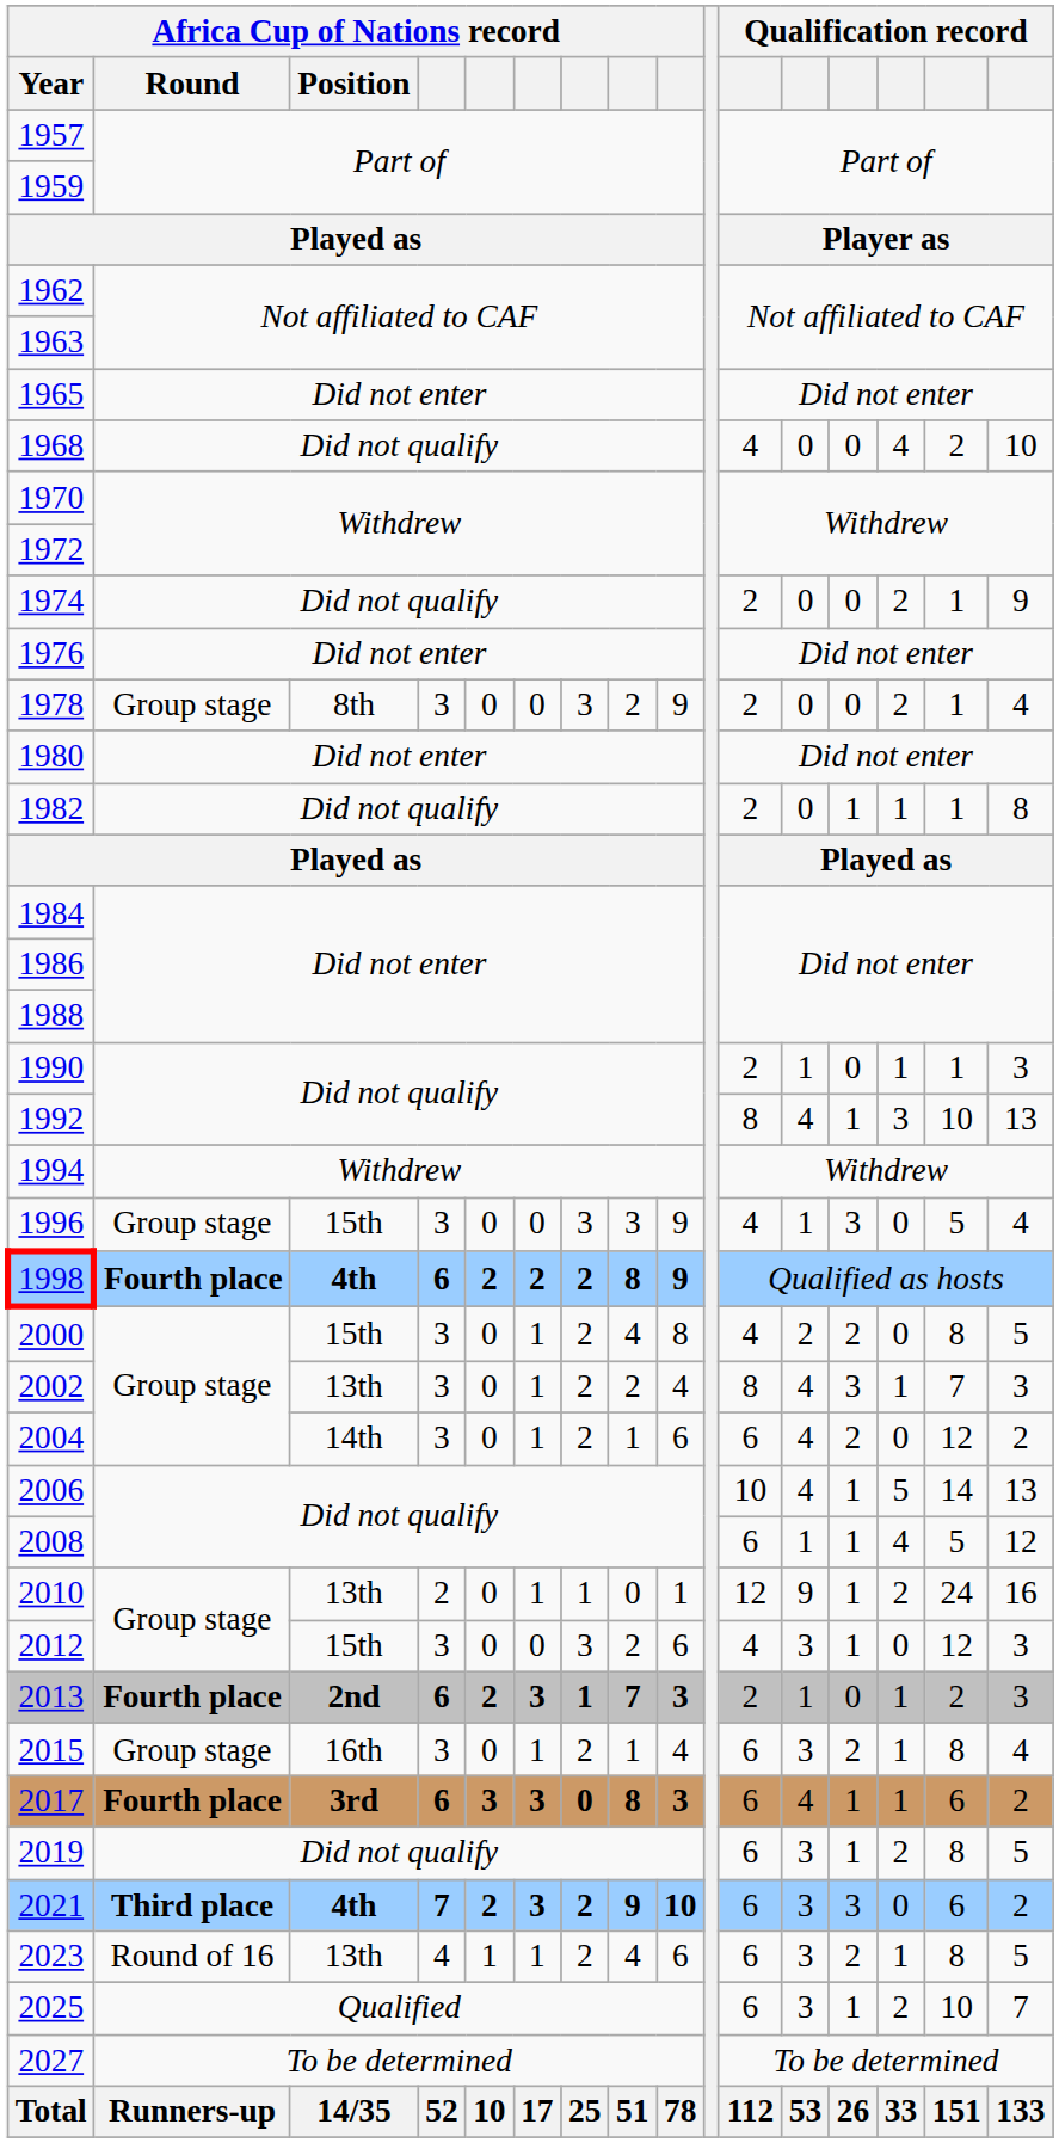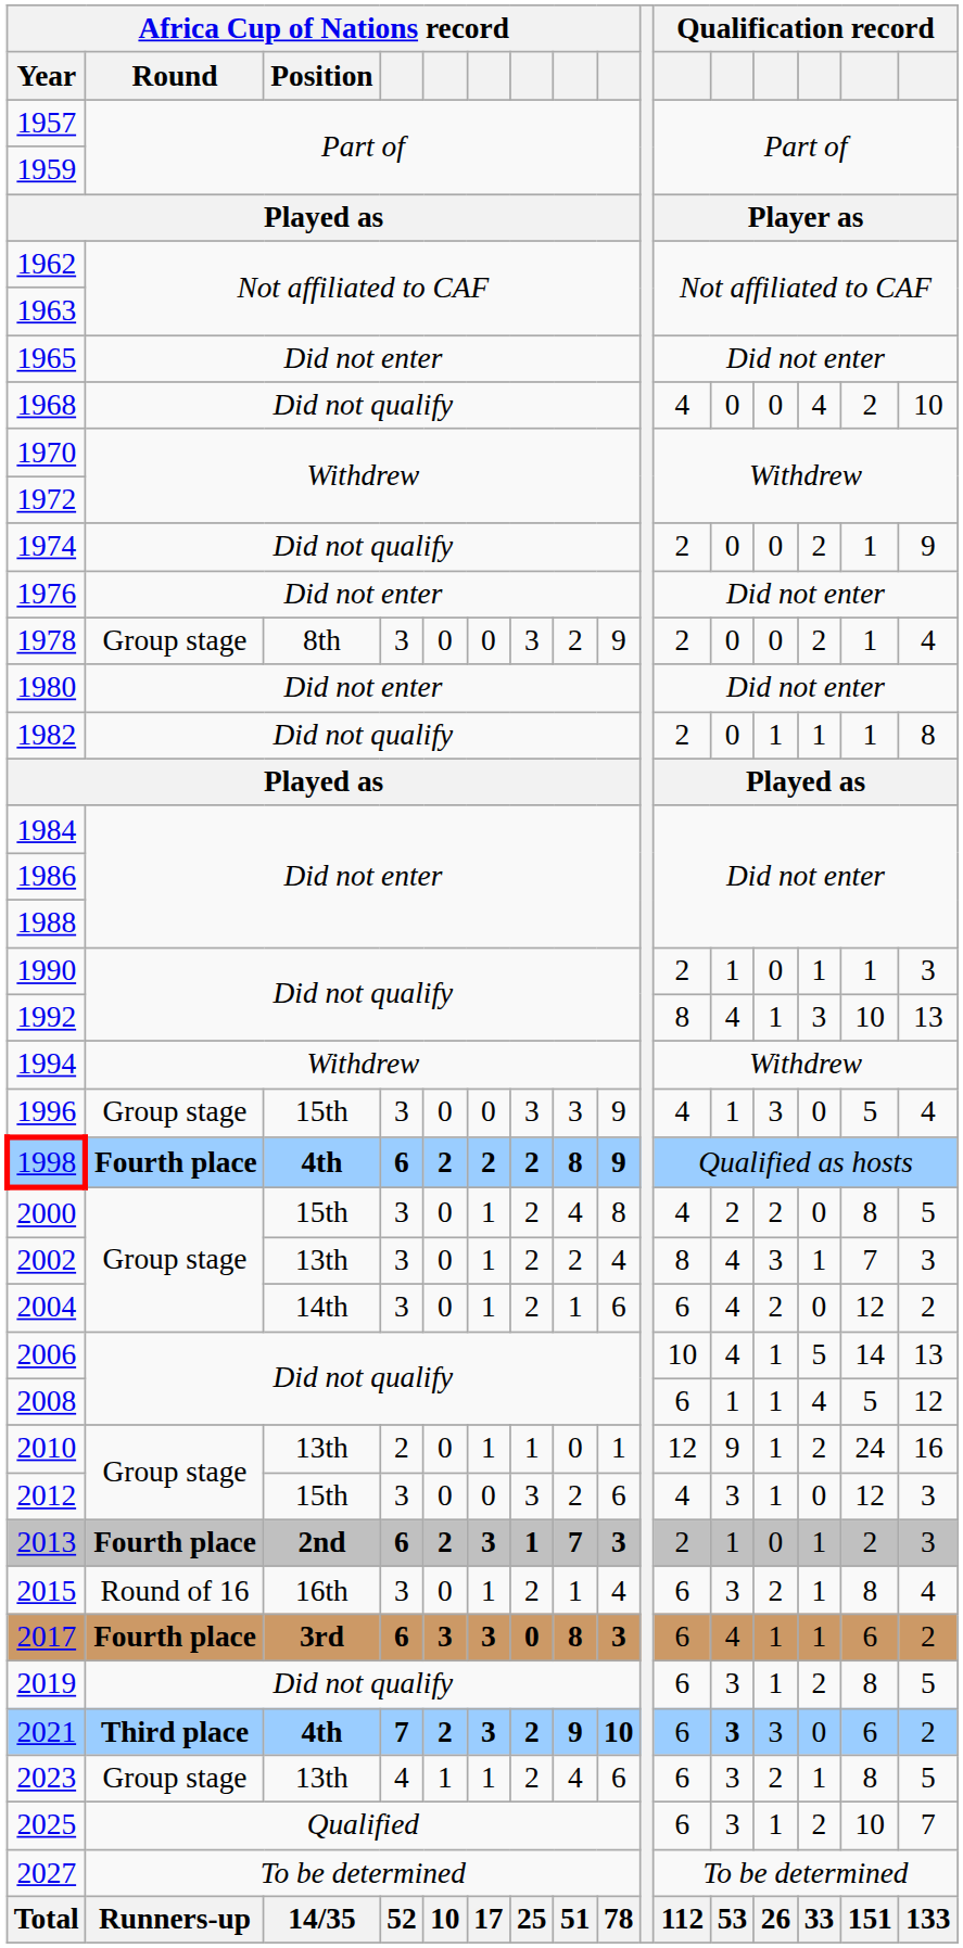2015 | Africa Cup of Nations record / Round: Group stage -> Round of 16
2021 | column 12: normal -> bold
2023 | Africa Cup of Nations record / Round: Round of 16 -> Group stage
